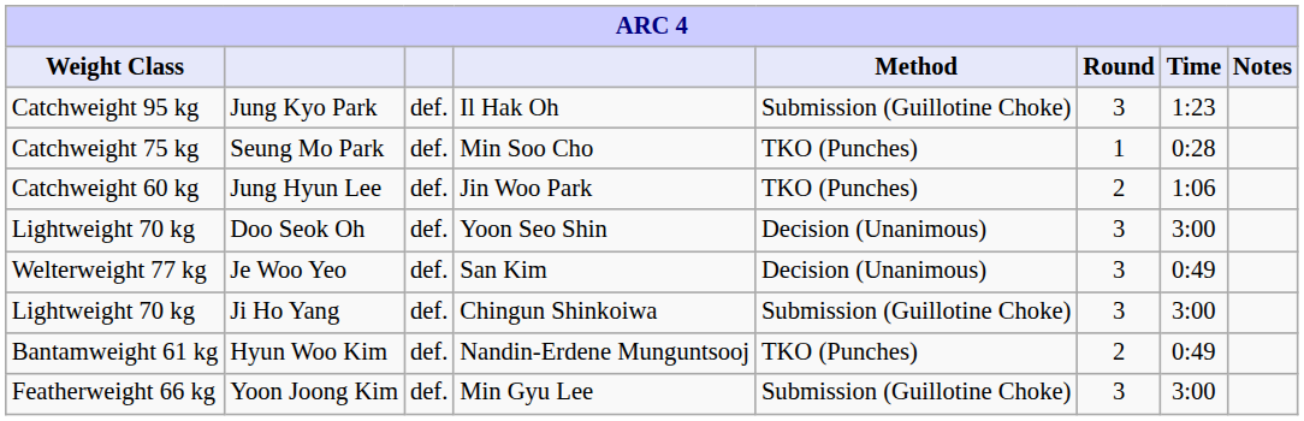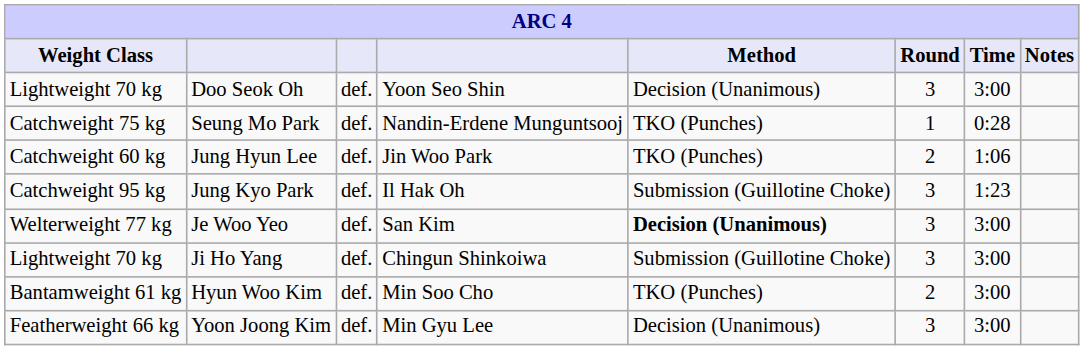rows swapped: Jung Kyo Park <-> Doo Seok Oh
Seung Mo Park | column 4: Min Soo Cho -> Nandin-Erdene Munguntsooj
Je Woo Yeo | Method: normal -> bold
Je Woo Yeo | Time: 0:49 -> 3:00
Hyun Woo Kim | column 4: Nandin-Erdene Munguntsooj -> Min Soo Cho
Hyun Woo Kim | Time: 0:49 -> 3:00
Yoon Joong Kim | Method: Submission (Guillotine Choke) -> Decision (Unanimous)
